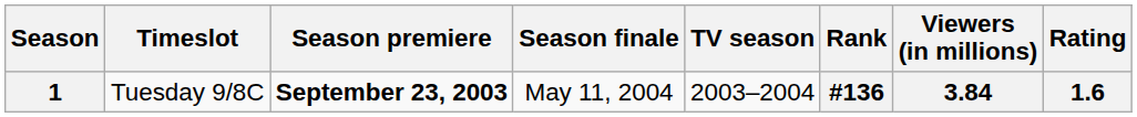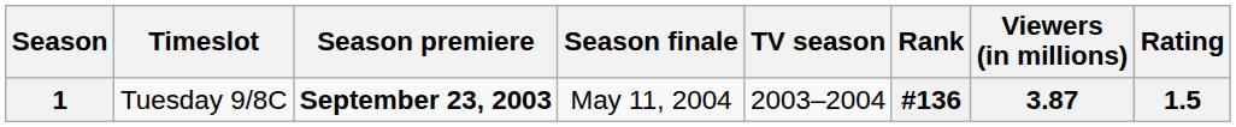1 | Viewers (in millions): 3.84 -> 3.87
1 | Rating: 1.6 -> 1.5
